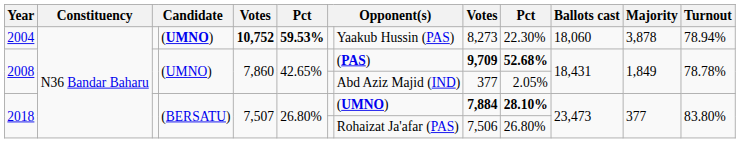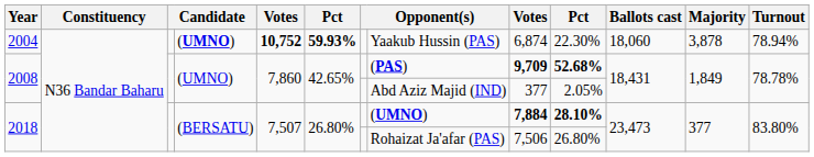2004 | column 6: 59.53% -> 59.93%
2004 | column 9: 8,273 -> 6,874
